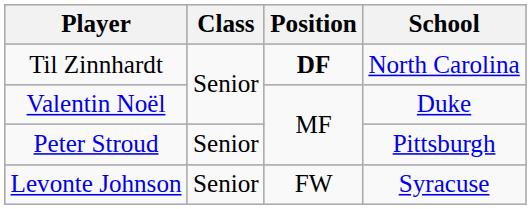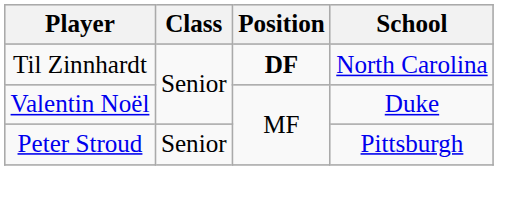- row: Levonte Johnson | Senior | FW | Syracuse
